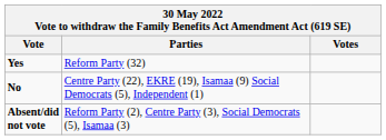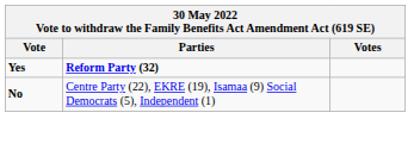Yes | Parties: normal -> bold
- row: Absent/did not vote | Reform Party (2), Centre Party (3), Social Democrats (5), Isamaa (3)
